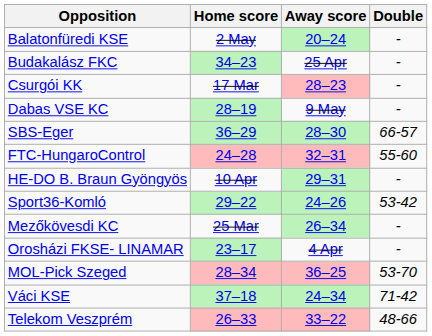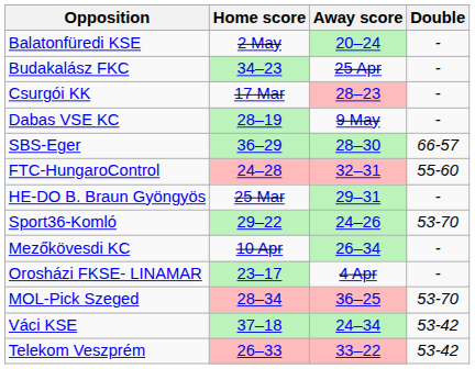HE-DO B. Braun Gyöngyös | Home score: 10 Apr -> 25 Mar
Sport36-Komló | Double: 53-42 -> 53-70
Mezőkövesdi KC | Home score: 25 Mar -> 10 Apr
Váci KSE | Double: 71-42 -> 53-42
Telekom Veszprém | Double: 48-66 -> 53-42
